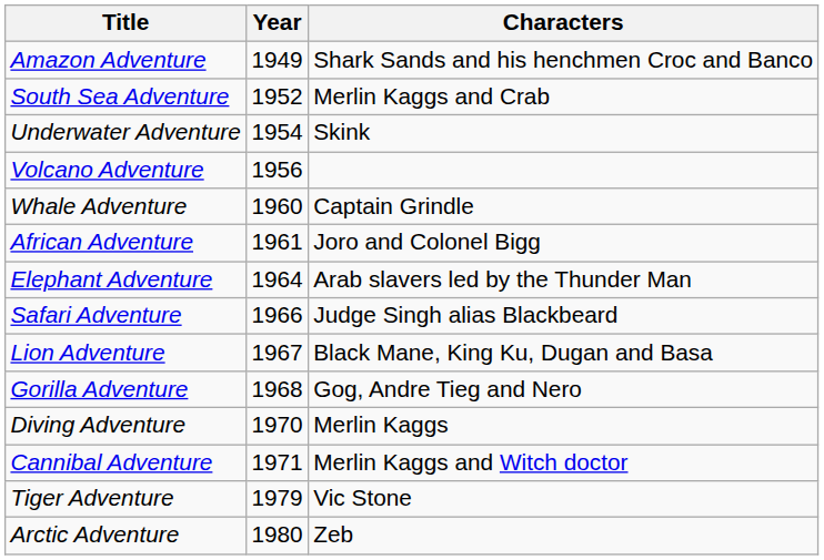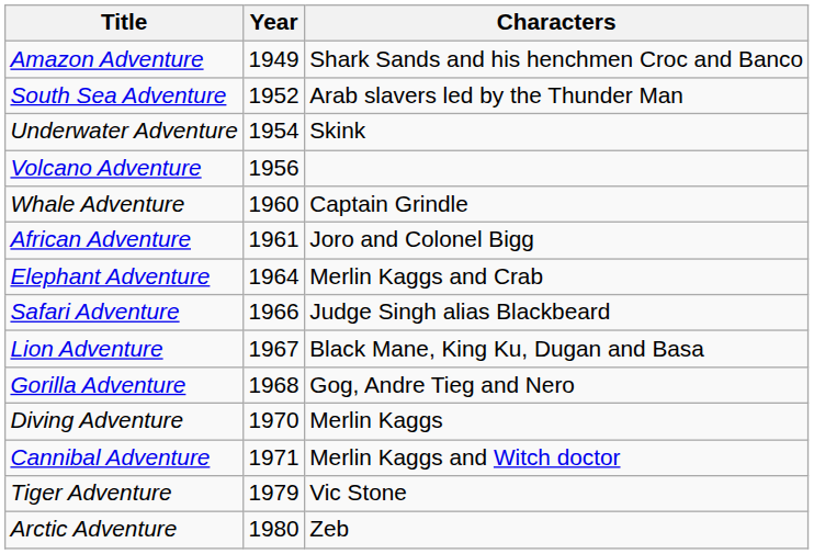South Sea Adventure | Characters: Merlin Kaggs and Crab -> Arab slavers led by the Thunder Man
Elephant Adventure | Characters: Arab slavers led by the Thunder Man -> Merlin Kaggs and Crab
